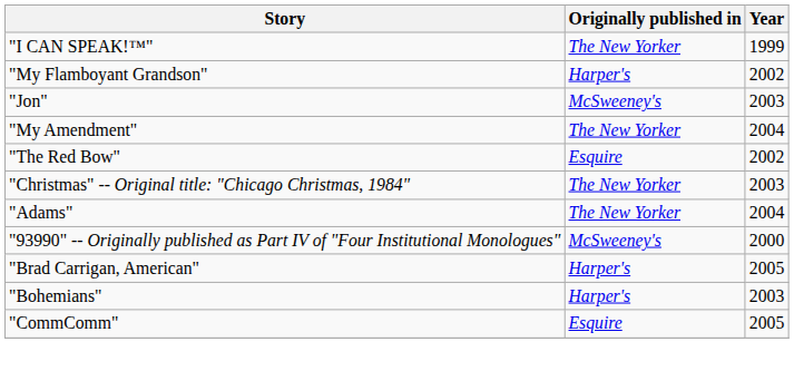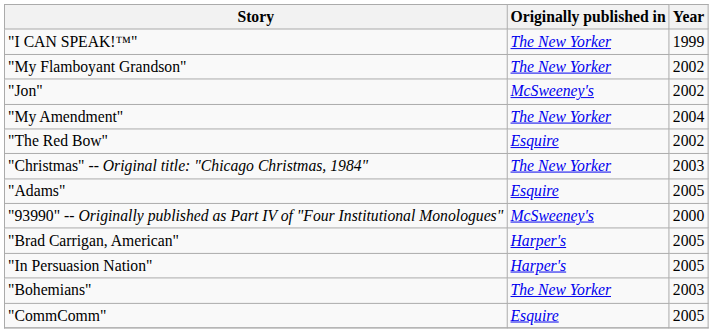"My Flamboyant Grandson" | Originally published in: Harper's -> The New Yorker
"Jon" | Year: 2003 -> 2002
"Adams" | Originally published in: The New Yorker -> Esquire
"Adams" | Year: 2004 -> 2005
+ row: "In Persuasion Nation" | Harper's | 2005
"Bohemians" | Originally published in: Harper's -> The New Yorker
